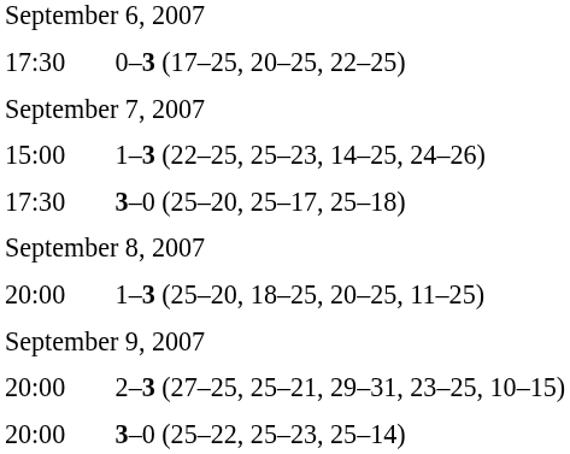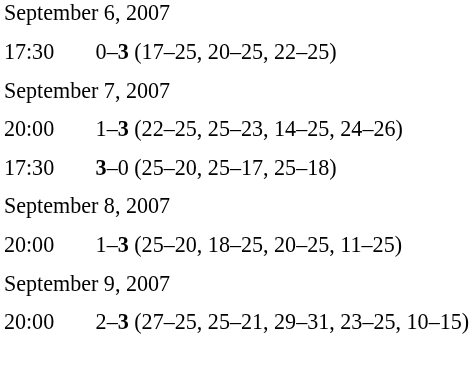1–3 (22–25, 25–23, 14–25, 24–26) | column 1: 15:00 -> 20:00
- row: 20:00 | 3–0 (25–22, 25–23, 25–14)
